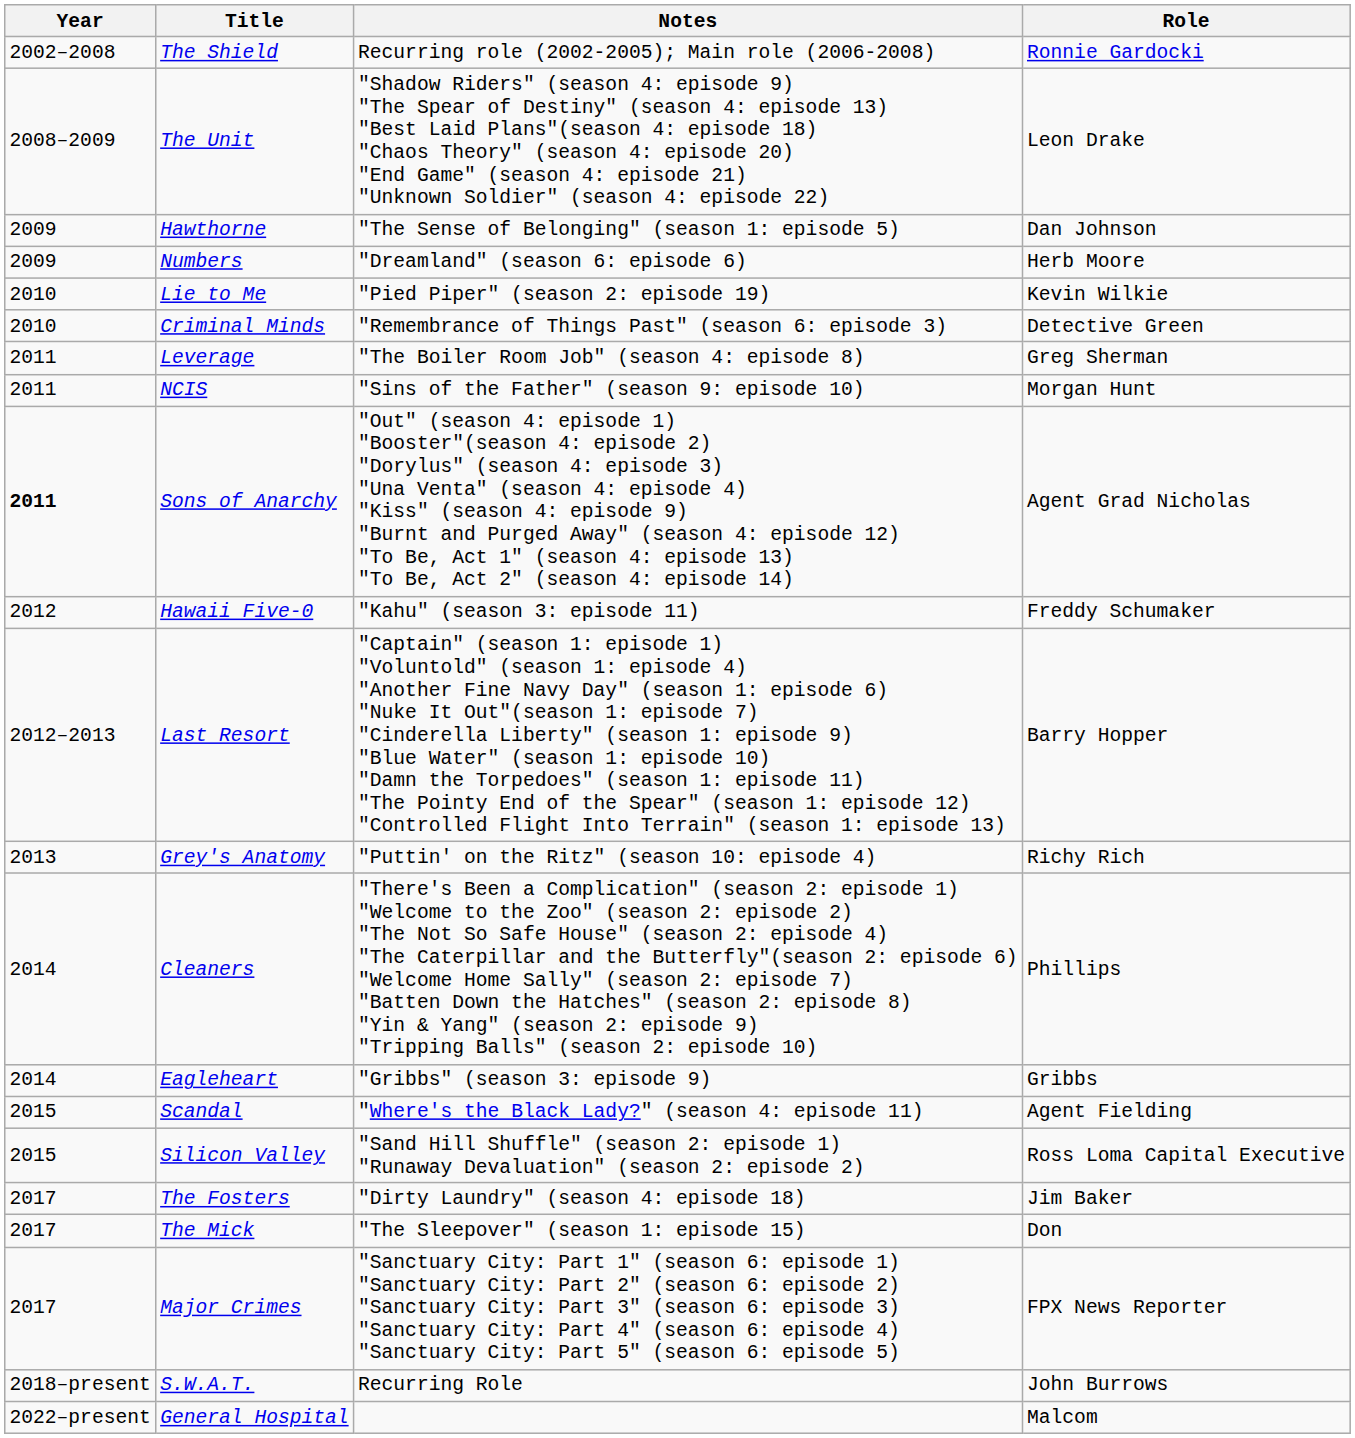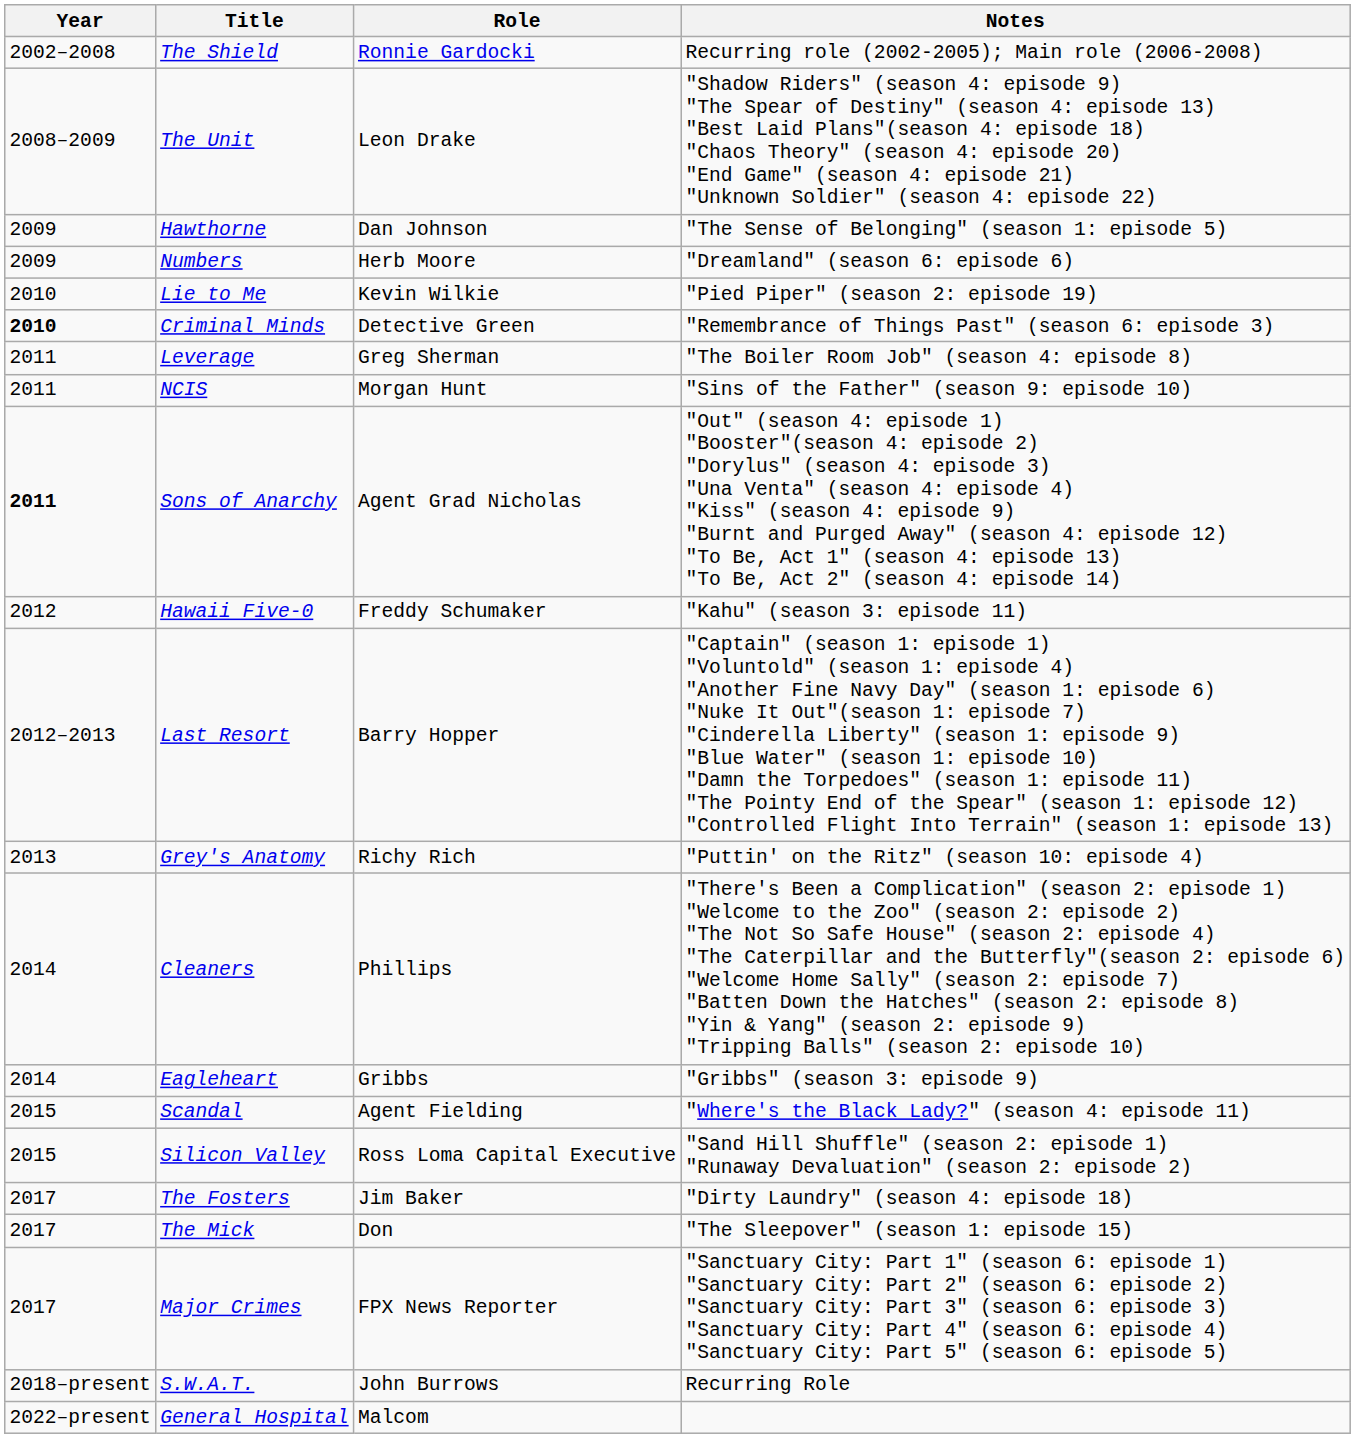columns swapped: Role <-> Notes
Criminal Minds | Year: normal -> bold
